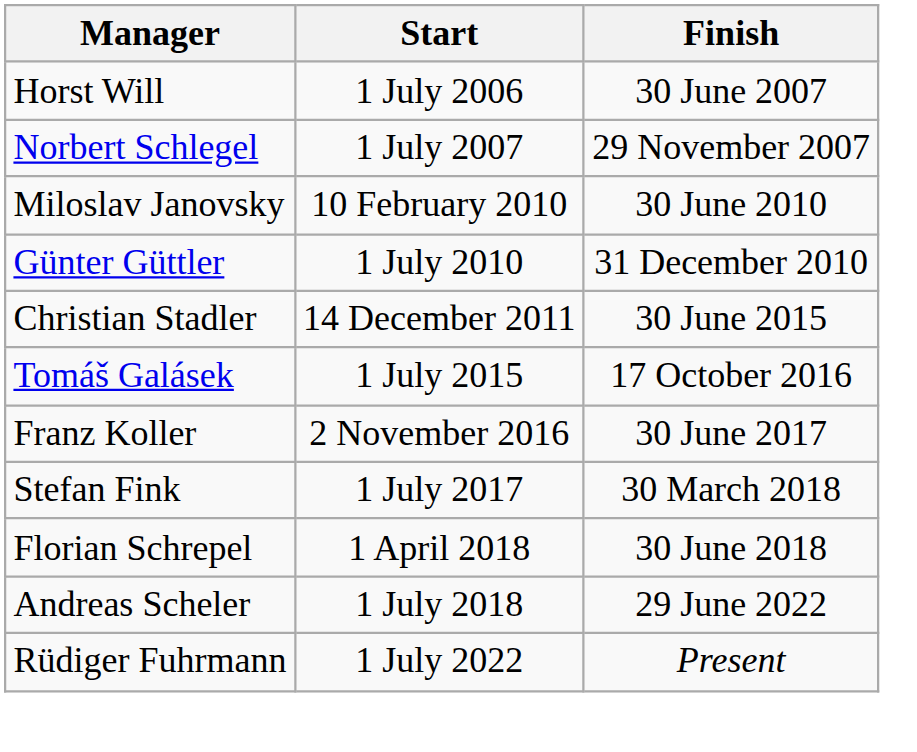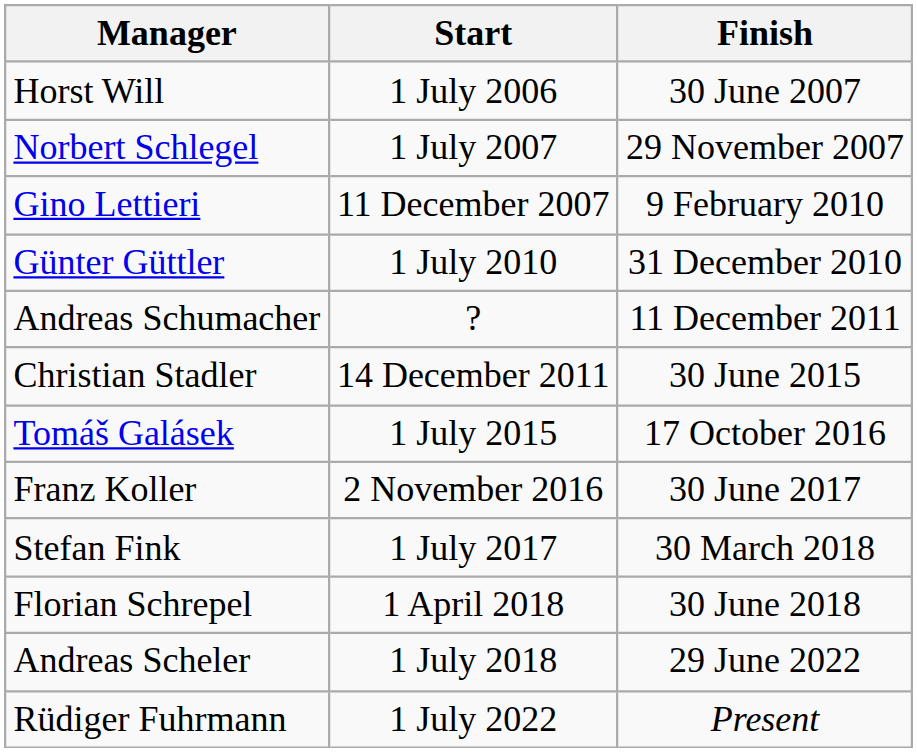+ row: Gino Lettieri | 11 December 2007 | 9 February 2010
- row: Miloslav Janovsky | 10 February 2010 | 30 June 2010
+ row: Andreas Schumacher | ? | 11 December 2011
